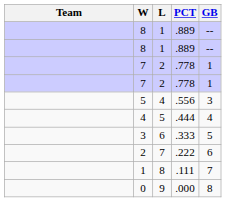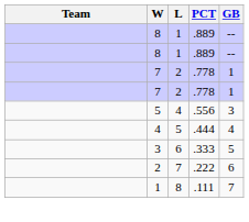- row: 0 | 9 | .000 | 8
